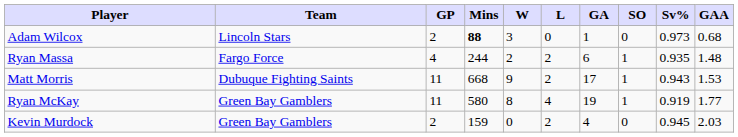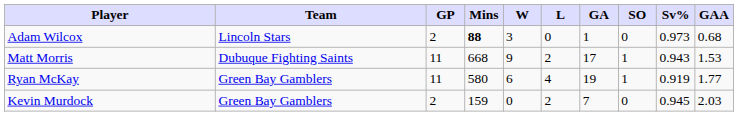- row: Ryan Massa | Fargo Force | 4 | 244 | 2 | 2 | 6 | 1 | 0.935 | 1.48
Ryan McKay | W: 8 -> 6
Kevin Murdock | GA: 4 -> 7
